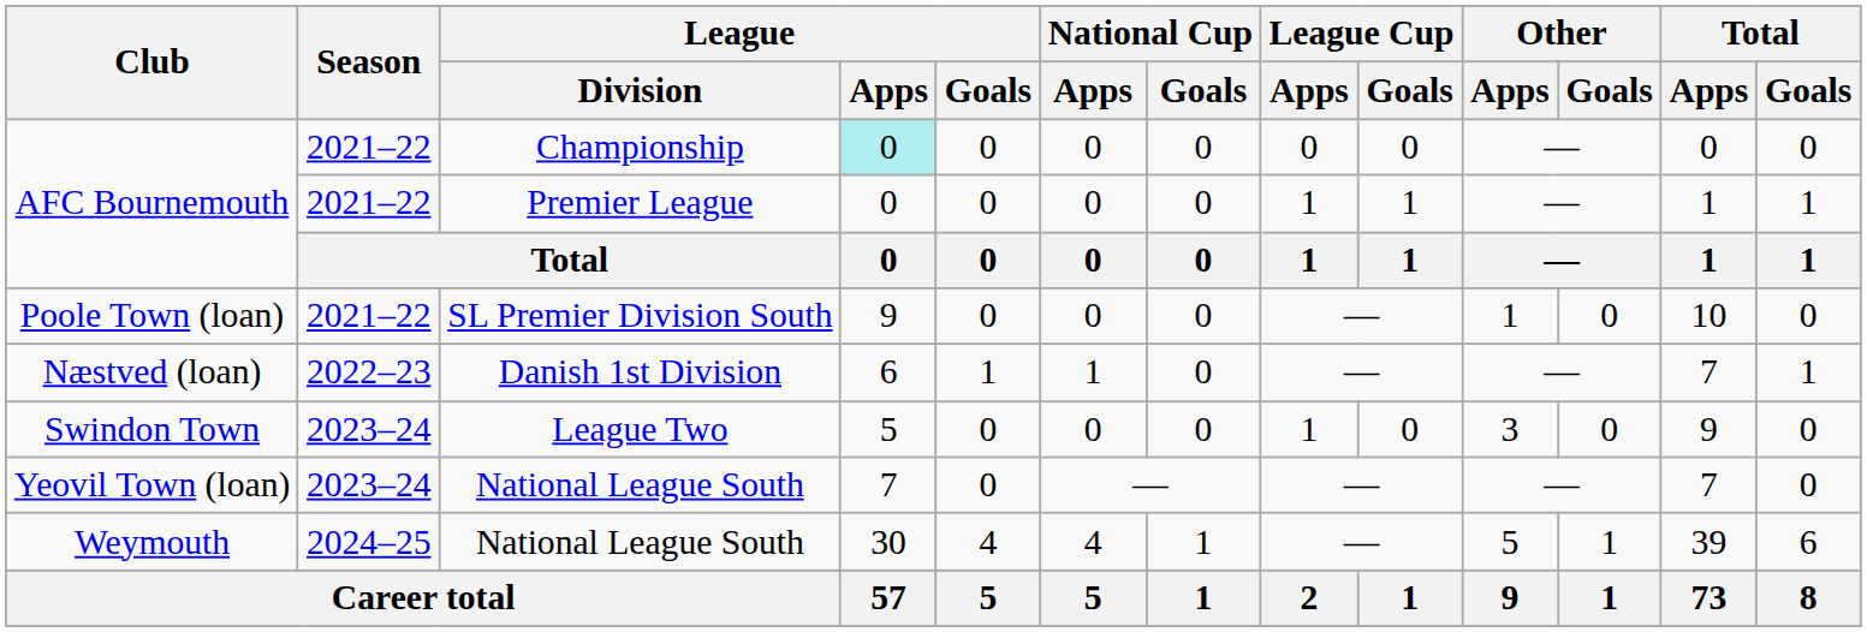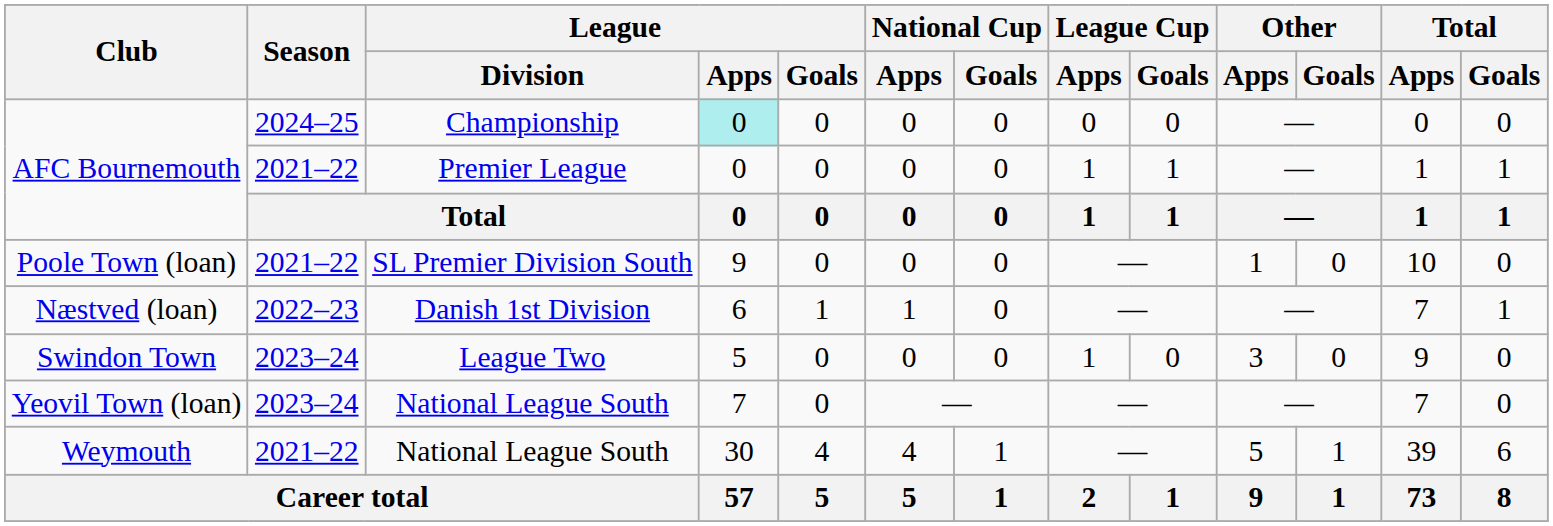AFC Bournemouth / Championship | Season: 2021–22 -> 2024–25
Weymouth | Season: 2024–25 -> 2021–22
